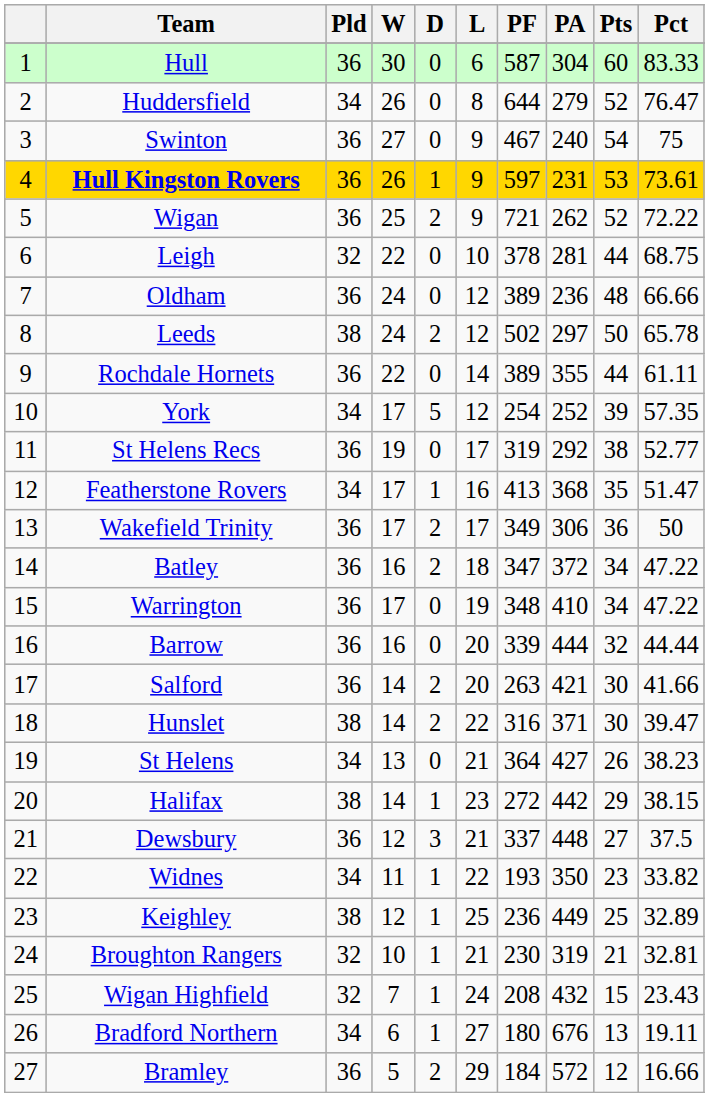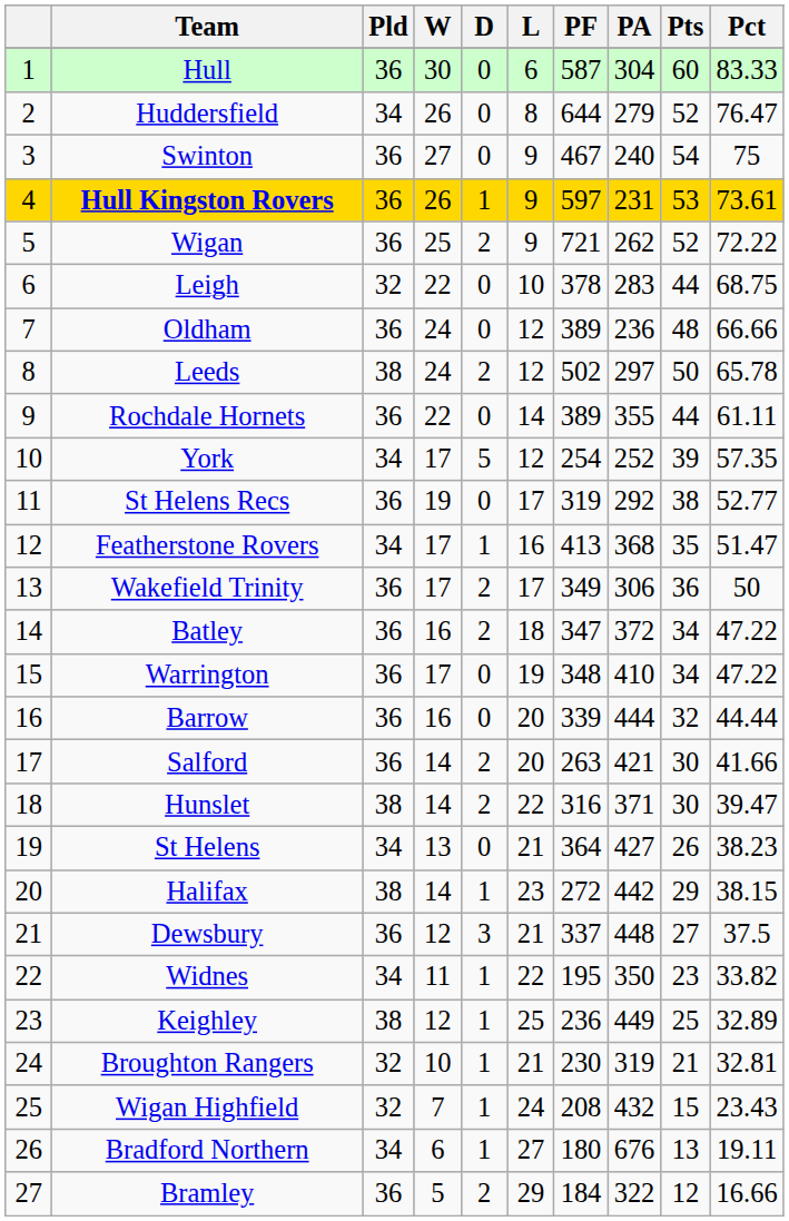Leigh | PA: 281 -> 283
Widnes | PF: 193 -> 195
Bramley | PA: 572 -> 322
